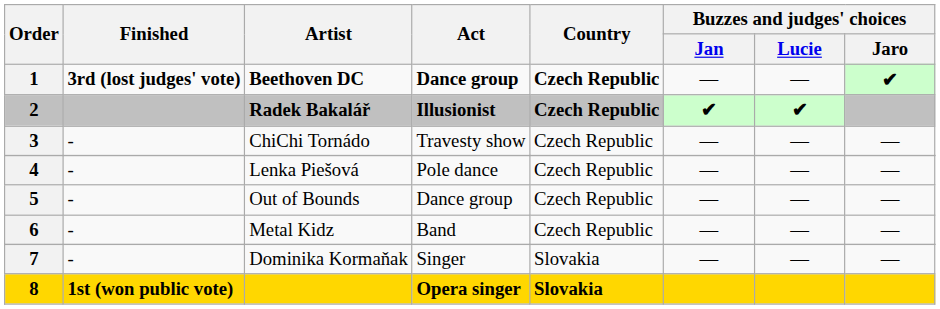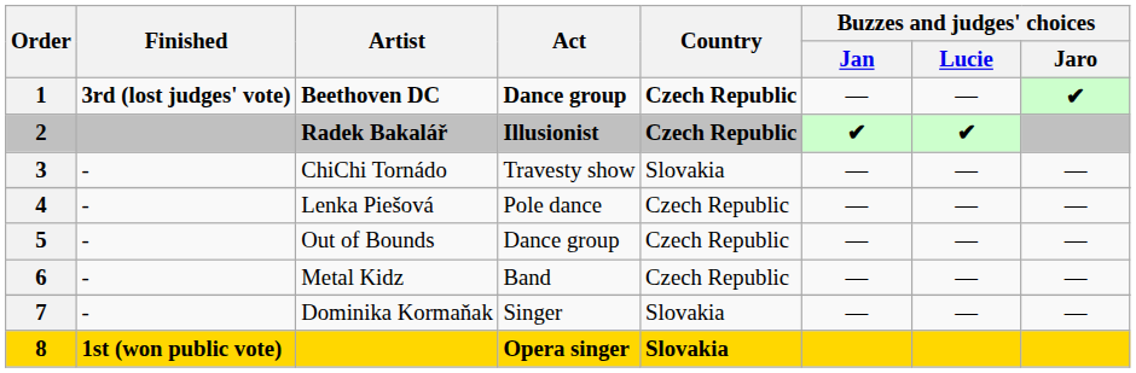3 | Country: Czech Republic -> Slovakia
